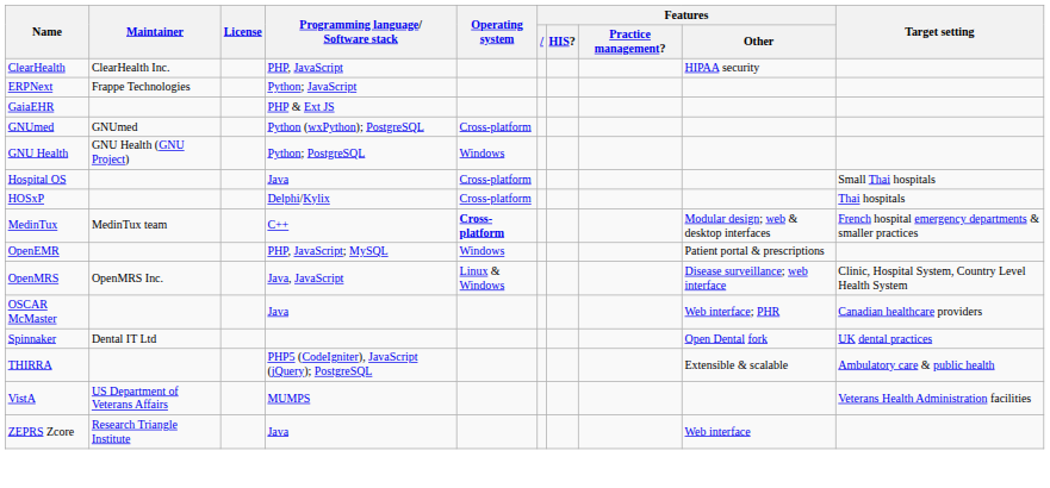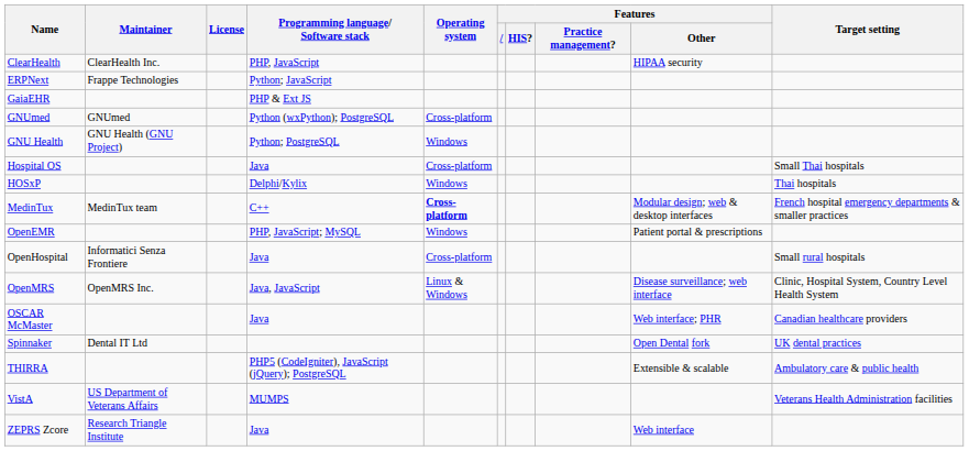HOSxP | Operating system: Cross-platform -> Windows
+ row: OpenHospital | Informatici Senza Frontiere | Java | Cross-platform | Small rural hospitals
